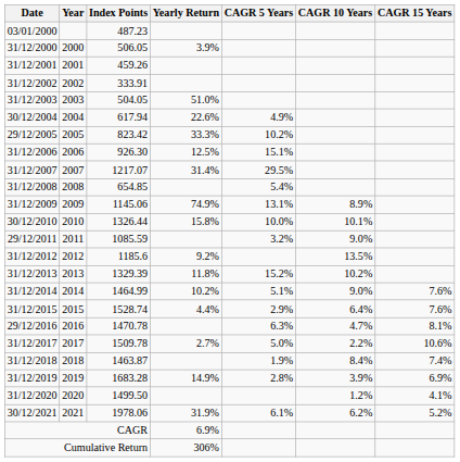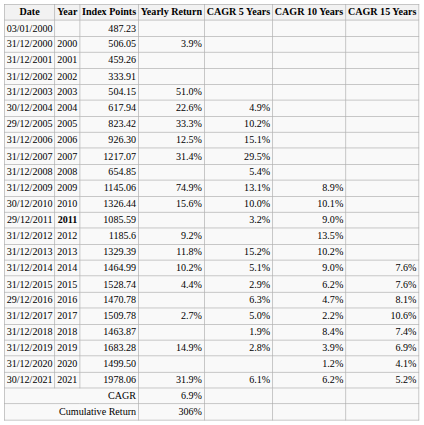31/12/2003 | Index Points: 504.05 -> 504.15
30/12/2010 | Yearly Return: 15.8% -> 15.6%
29/12/2011 | Year: normal -> bold
31/12/2015 | CAGR 10 Years: 6.4% -> 6.2%
